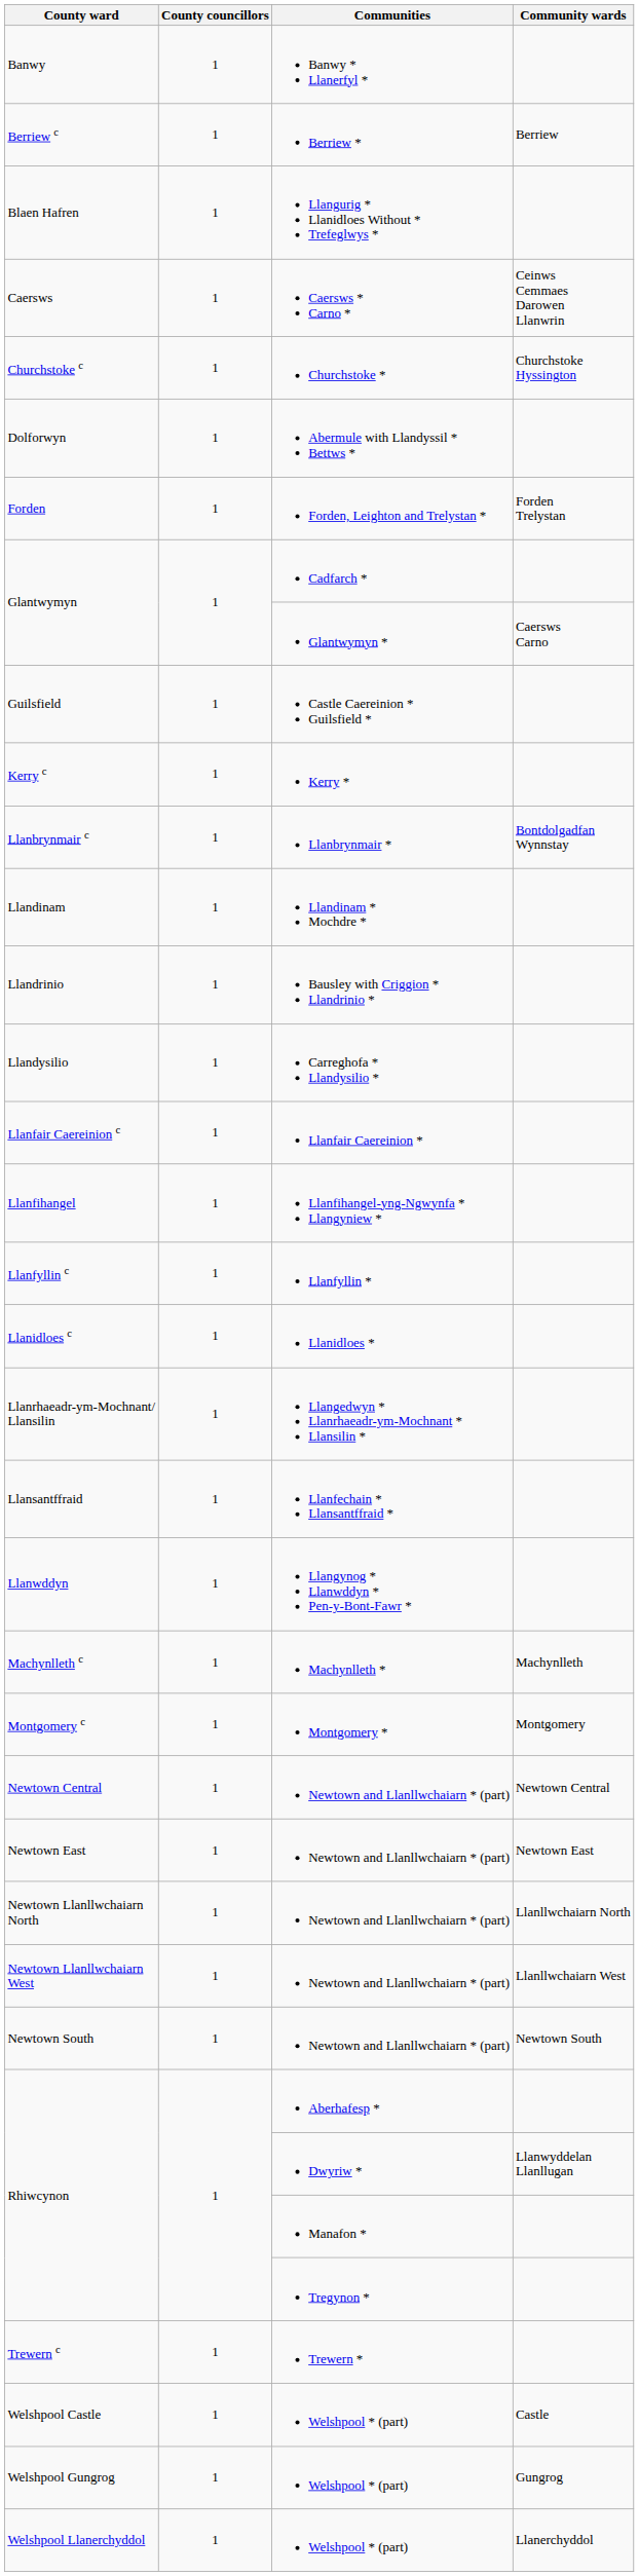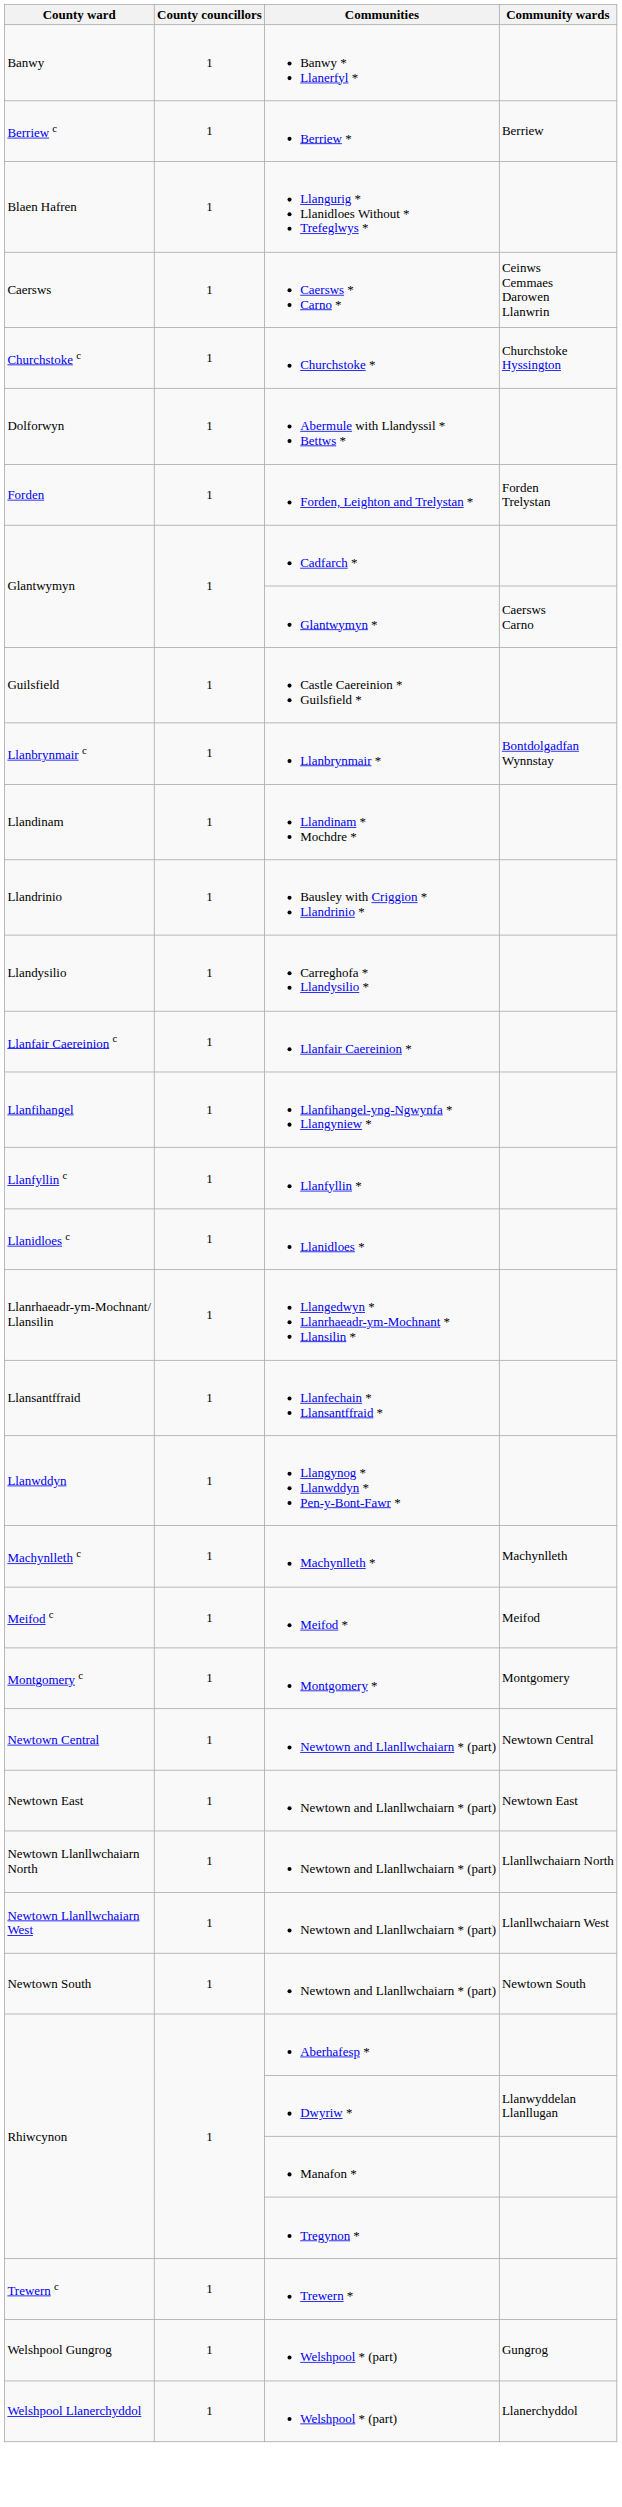- row: Kerry c | 1 | Kerry *
+ row: Meifod c | 1 | Meifod * | Meifod
- row: Welshpool Castle | 1 | Welshpool * (part) | Castle
